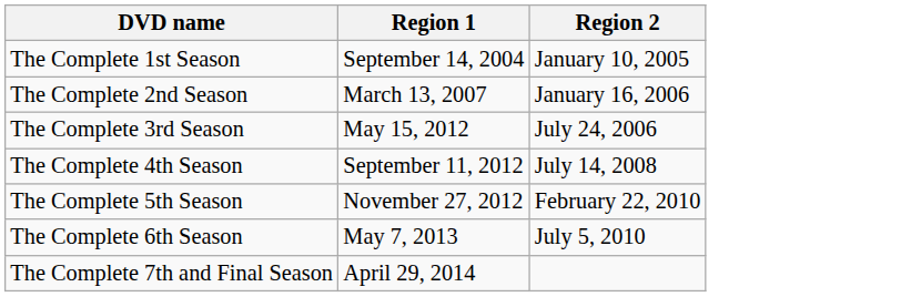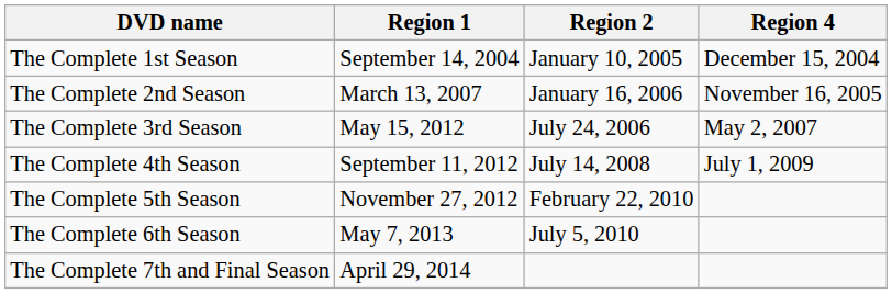+ column: Region 4 | December 15, 2004 | November 16, 2005 | May 2, 2007 | July 1, 2009
